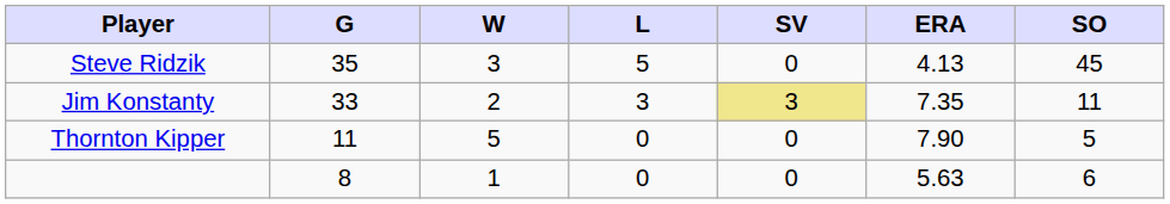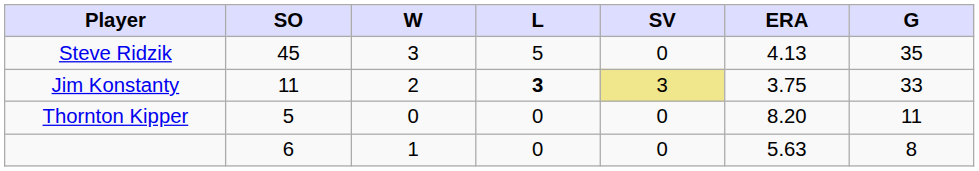columns swapped: G <-> SO
Jim Konstanty | L: normal -> bold
Jim Konstanty | ERA: 7.35 -> 3.75
Thornton Kipper | W: 5 -> 0
Thornton Kipper | ERA: 7.90 -> 8.20
